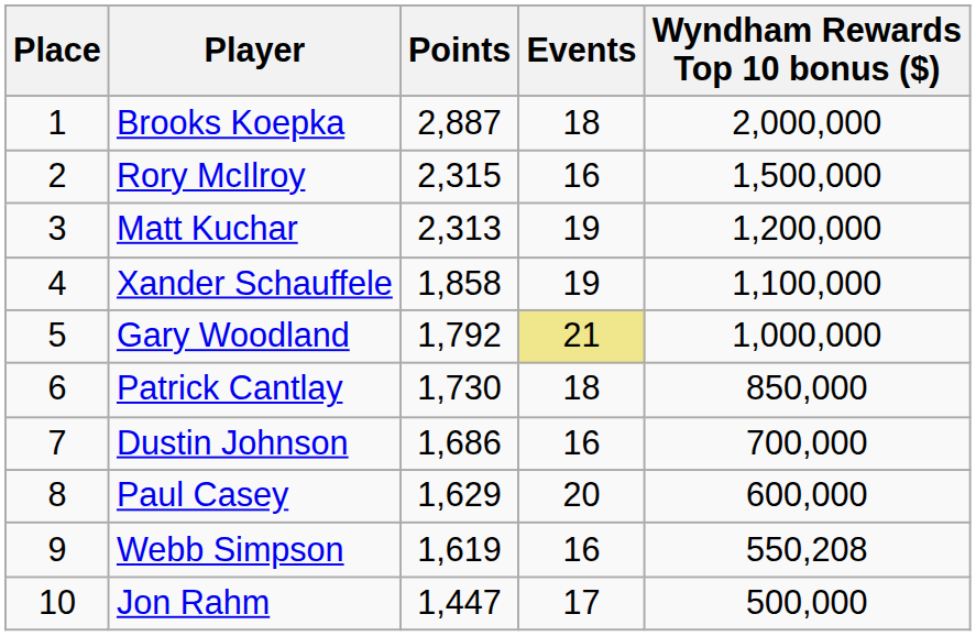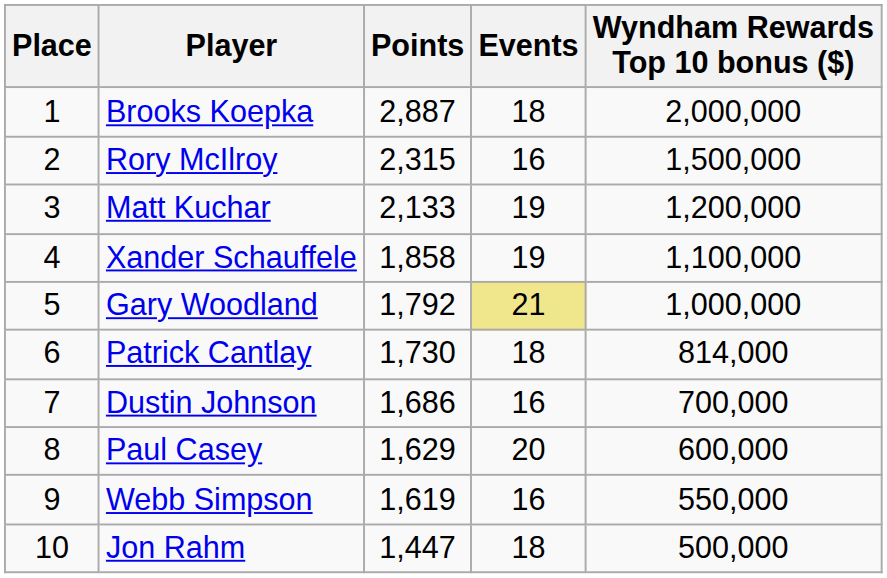Matt Kuchar | Points: 2,313 -> 2,133
Patrick Cantlay | Wyndham Rewards Top 10 bonus ($): 850,000 -> 814,000
Webb Simpson | Wyndham Rewards Top 10 bonus ($): 550,208 -> 550,000
Jon Rahm | Events: 17 -> 18
